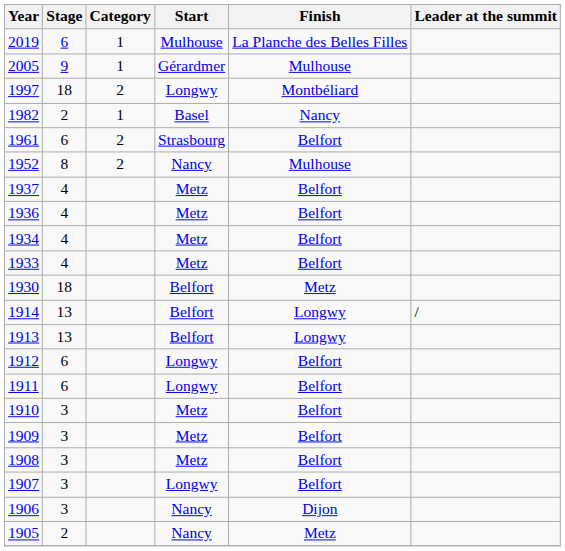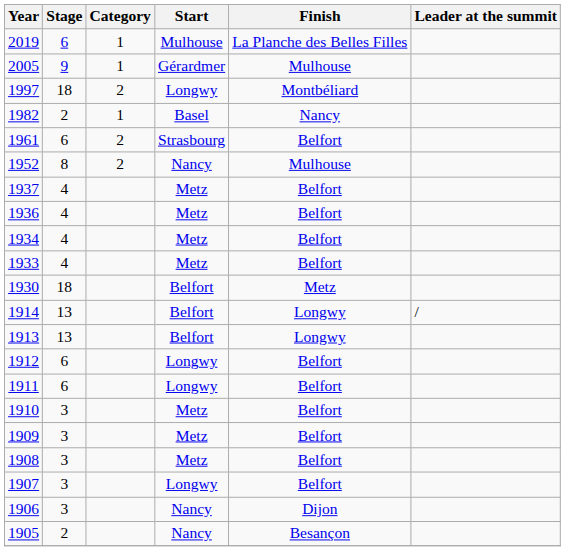1905 | Finish: Metz -> Besançon
